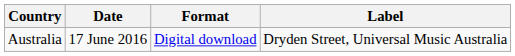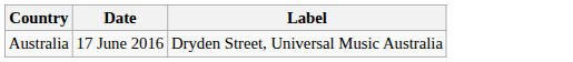- column: Format | Digital download
